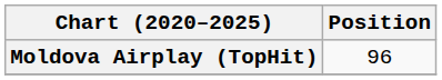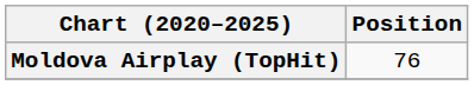Moldova Airplay (TopHit) | Position: 96 -> 76
